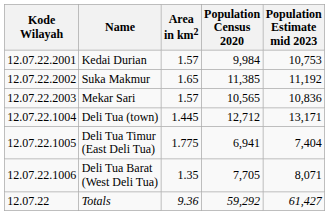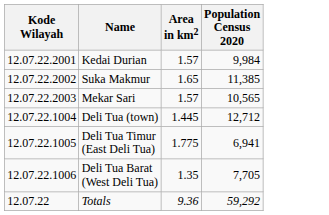- column: Population Estimate mid 2023 | 10,753 | 11,192 | 10,836 | 13,171 | 7,404 | 8,071 | 61,427
